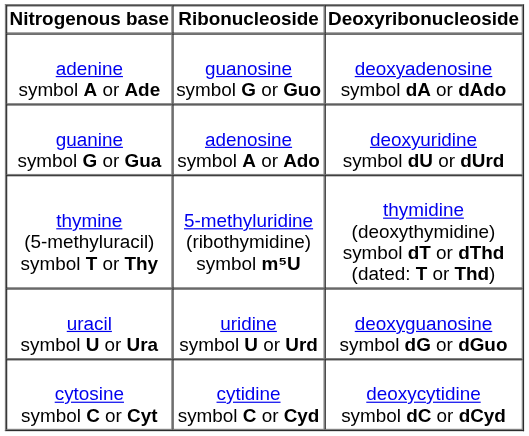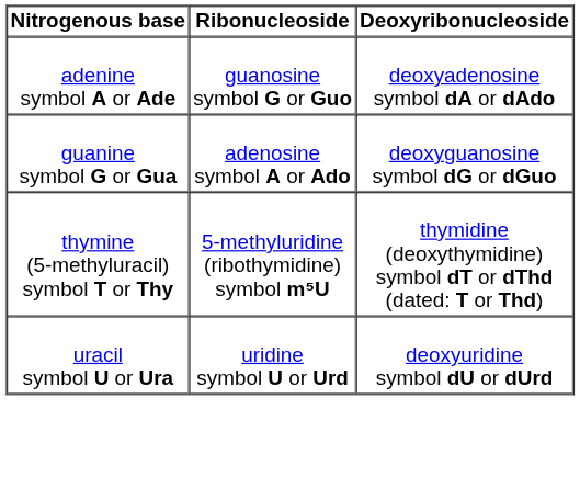guanine symbol G or Gua | Deoxyribonucleoside: deoxyuridine symbol dU or dUrd -> deoxyguanosine symbol dG or dGuo
uracil symbol U or Ura | Deoxyribonucleoside: deoxyguanosine symbol dG or dGuo -> deoxyuridine symbol dU or dUrd
- row: cytosine symbol C or Cyt | cytidine symbol C or Cyd | deoxycytidine symbol dC or dCyd
